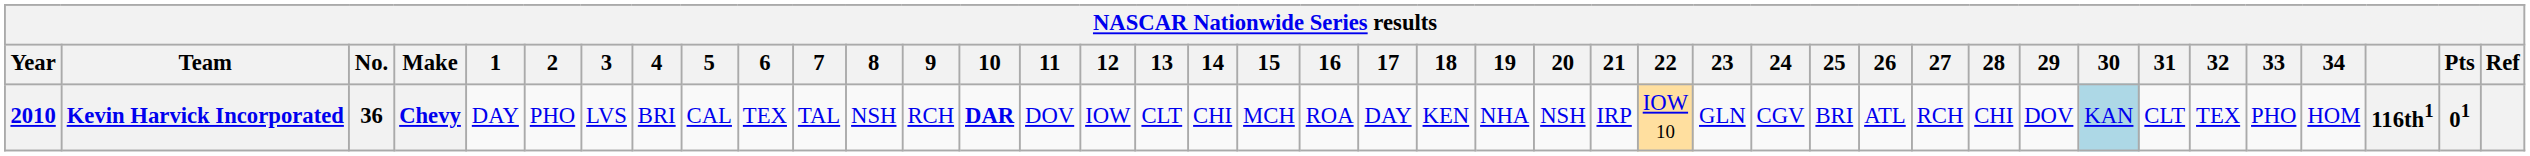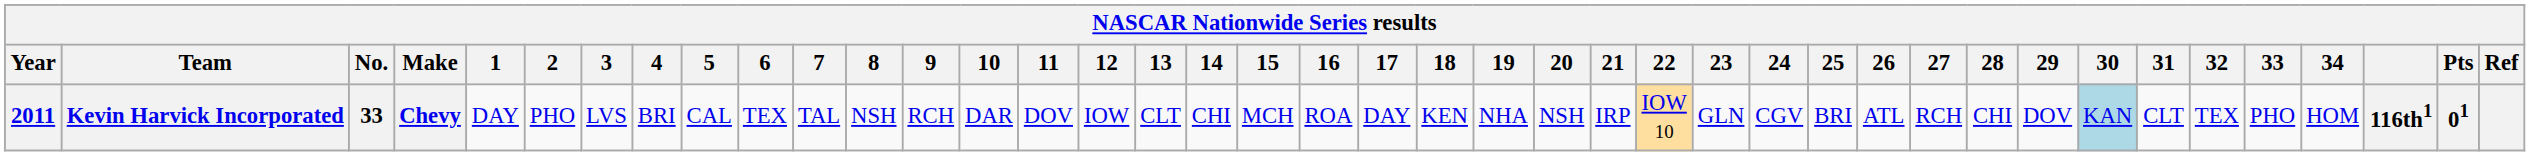Kevin Harvick Incorporated | Year: 2010 -> 2011
Kevin Harvick Incorporated | No.: 36 -> 33
Kevin Harvick Incorporated | 10: bold -> normal
